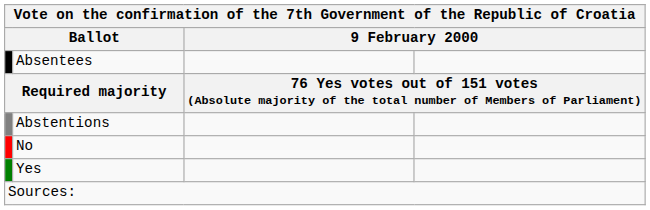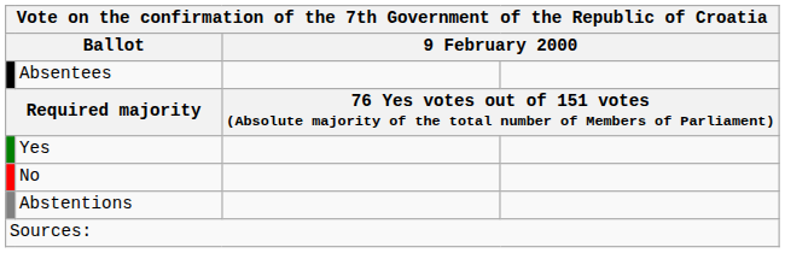rows swapped: Yes <-> Abstentions
